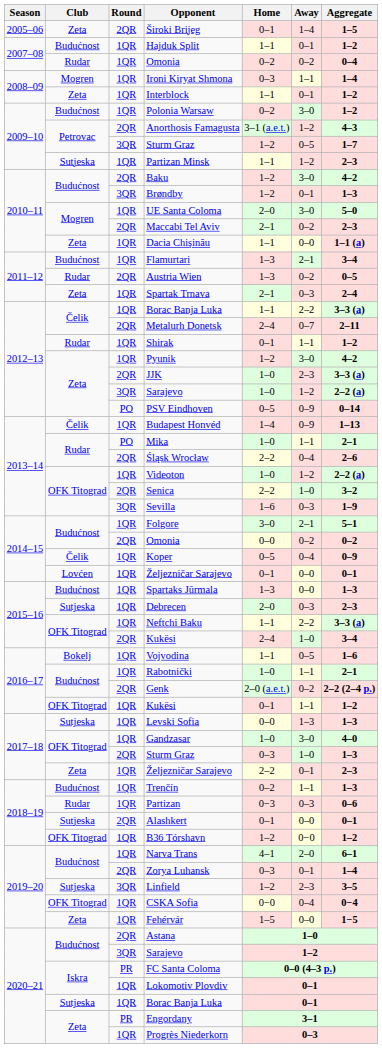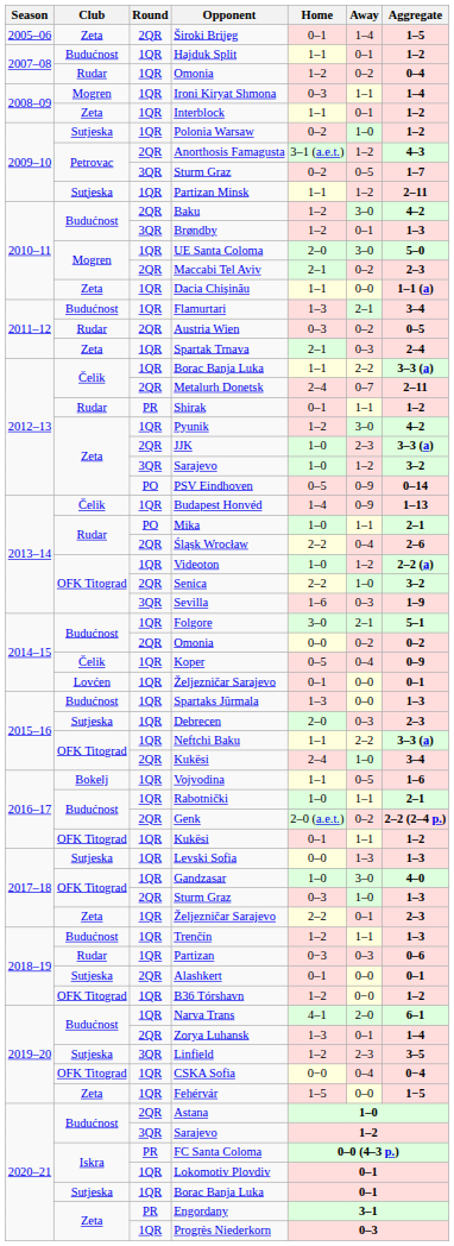2007–08 / Omonia | Home: 0–2 -> 1–2
Polonia Warsaw | Club: Budućnost -> Sutjeska
Polonia Warsaw | Away: 3–0 -> 1–0
2009–10 / Sturm Graz | Home: 1–2 -> 0–2
Partizan Minsk | Aggregate: 2–3 -> 2–11
Austria Wien | Home: 1–3 -> 0–3
Shirak | Round: 1QR -> PR
2012–13 / Sarajevo | Aggregate: 2–2 (a) -> 3–2
Trenčín | Home: 0–2 -> 1–2
Zorya Luhansk | Home: 0–3 -> 1–3
